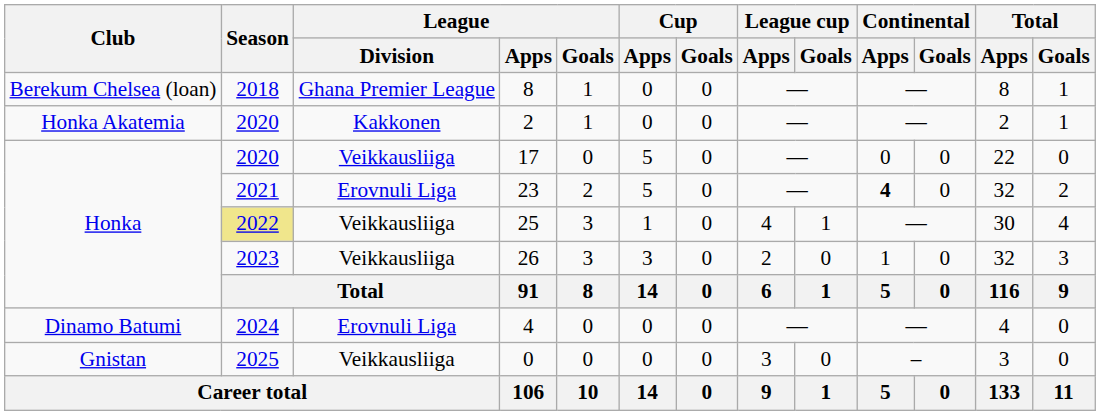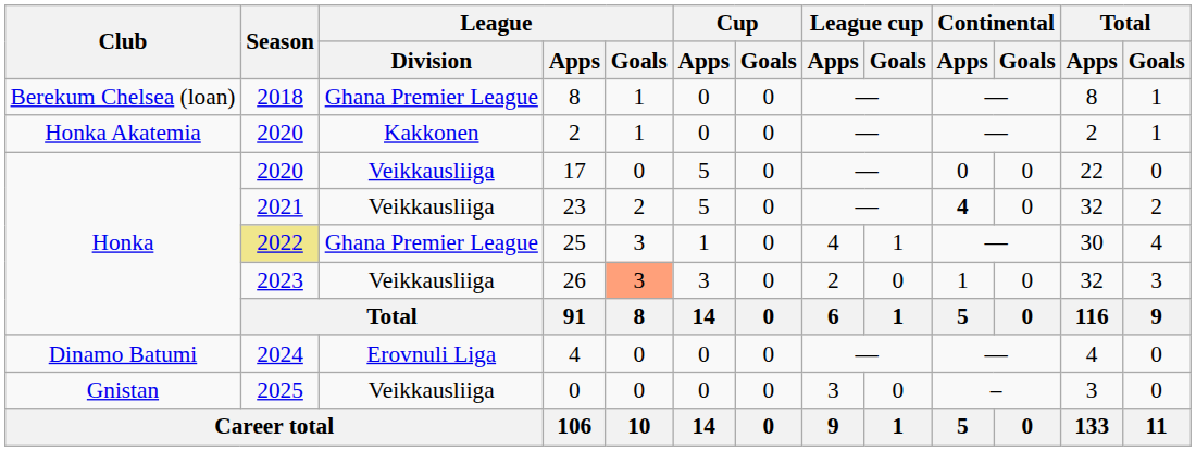23 | League / Division: Erovnuli Liga -> Veikkausliiga
25 | League / Division: Veikkausliiga -> Ghana Premier League
26 | League / Goals: no background -> lightsalmon background
